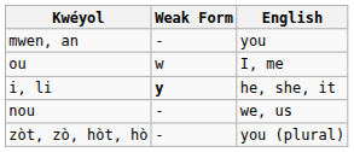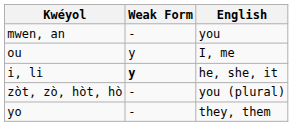ou | Weak Form: w -> y
- row: nou | - | we, us
+ row: yo | - | they, them
